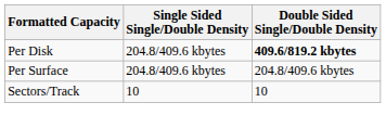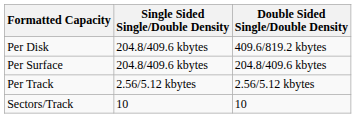Per Disk | Double Sided Single/Double Density: bold -> normal
+ row: Per Track | 2.56/5.12 kbytes | 2.56/5.12 kbytes
